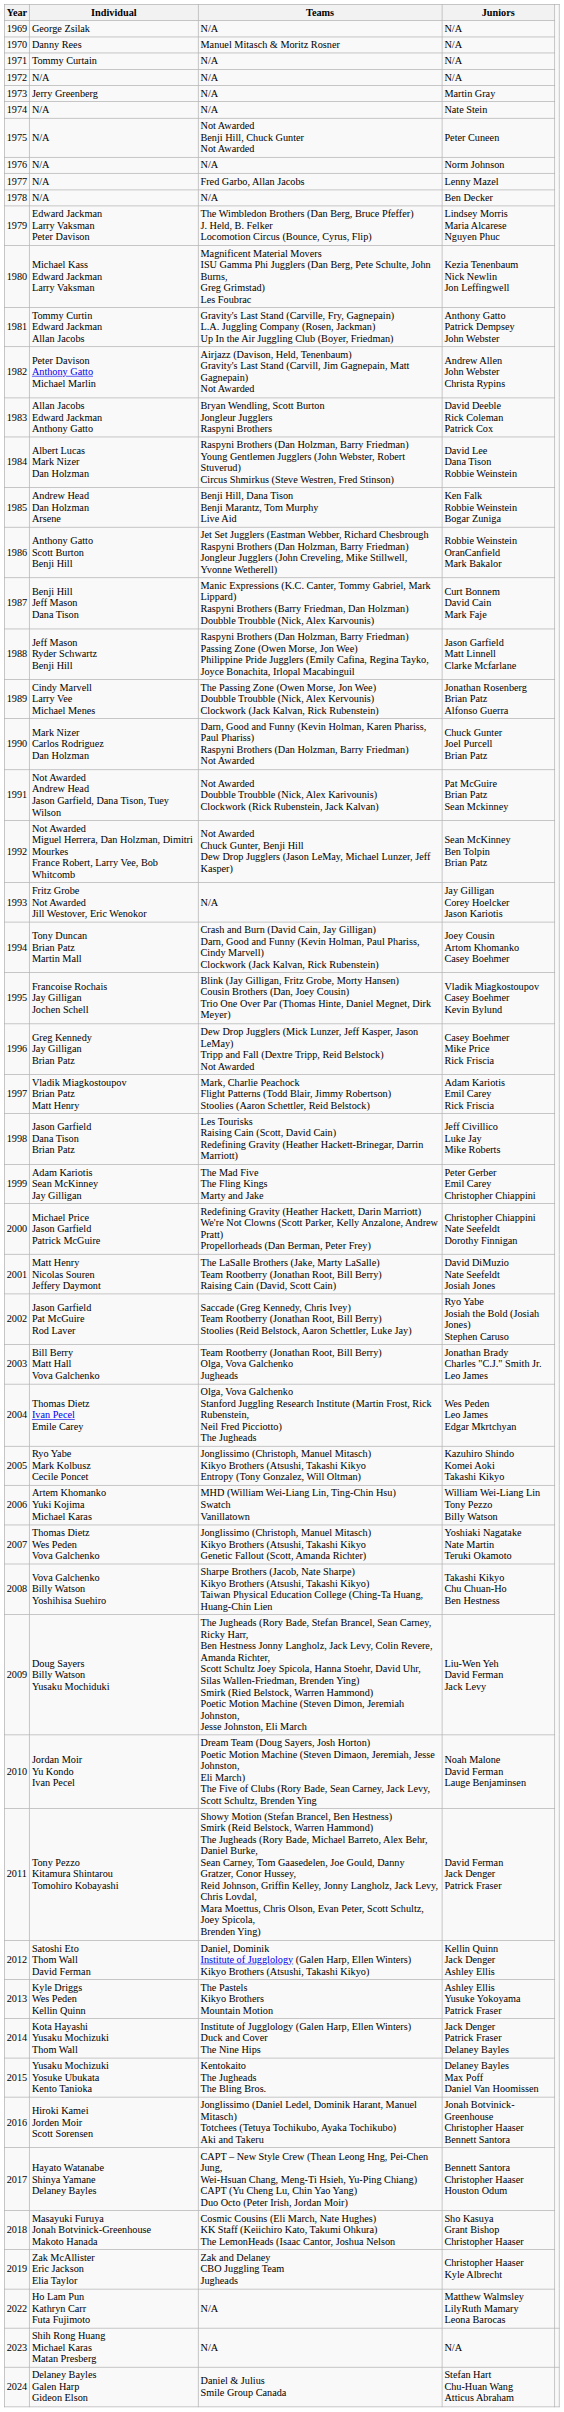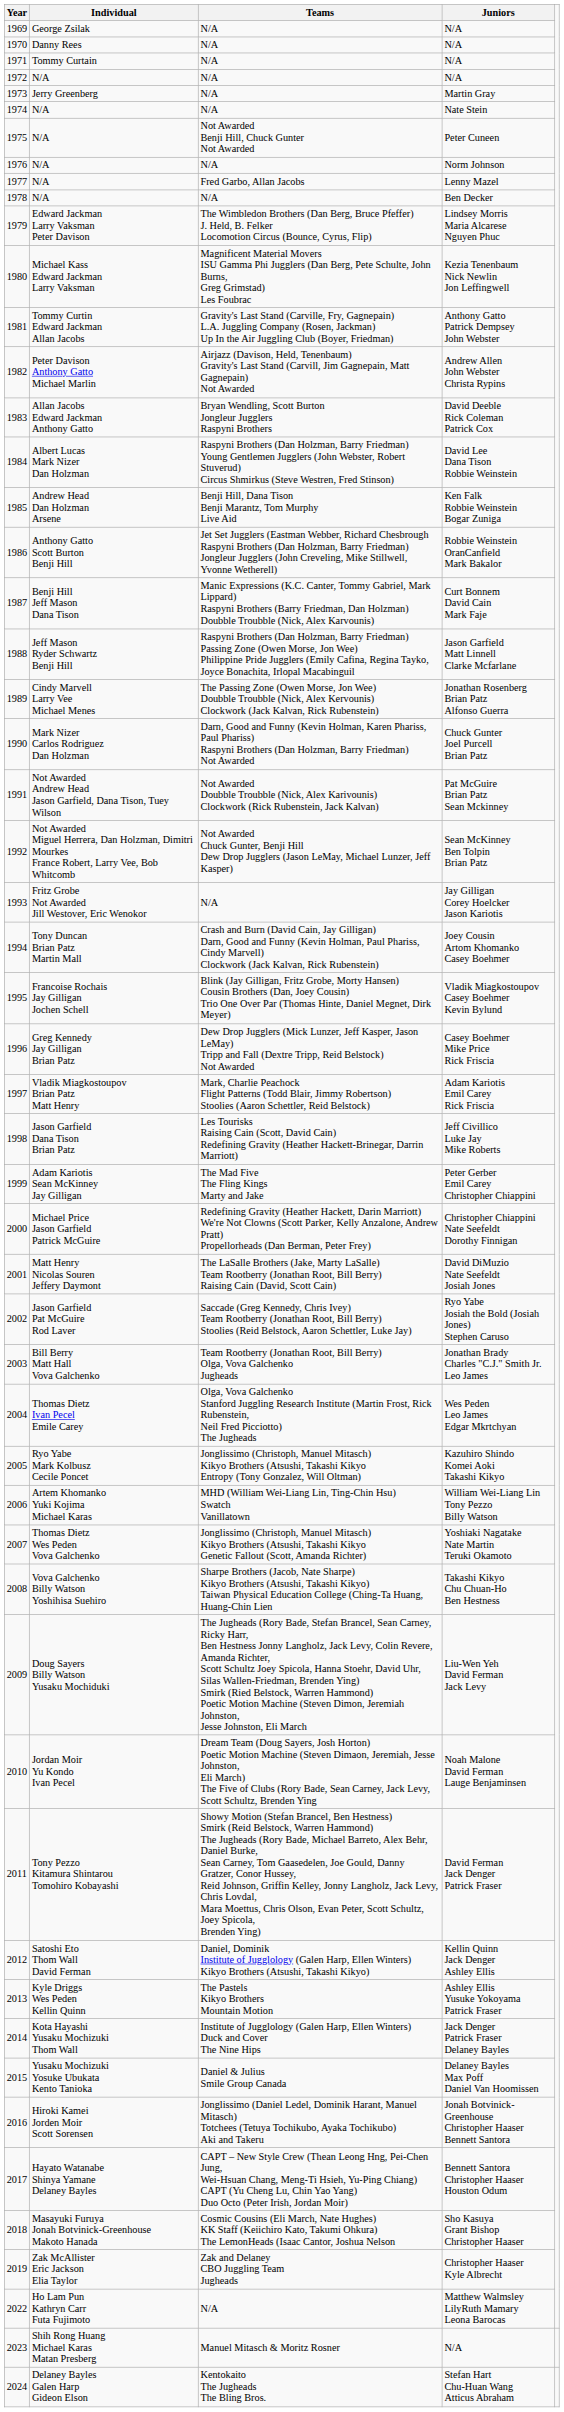Danny Rees / N/A | Teams: Manuel Mitasch & Moritz Rosner -> N/A
Delaney Bayles Max Poff Daniel Van Hoomissen | Teams: Kentokaito The Jugheads The Bling Bros. -> Daniel & Julius Smile Group Canada
Shih Rong Huang Michael Karas Matan Presberg / N/A | Teams: N/A -> Manuel Mitasch & Moritz Rosner
Stefan Hart Chu-Huan Wang Atticus Abraham | Teams: Daniel & Julius Smile Group Canada -> Kentokaito The Jugheads The Bling Bros.
